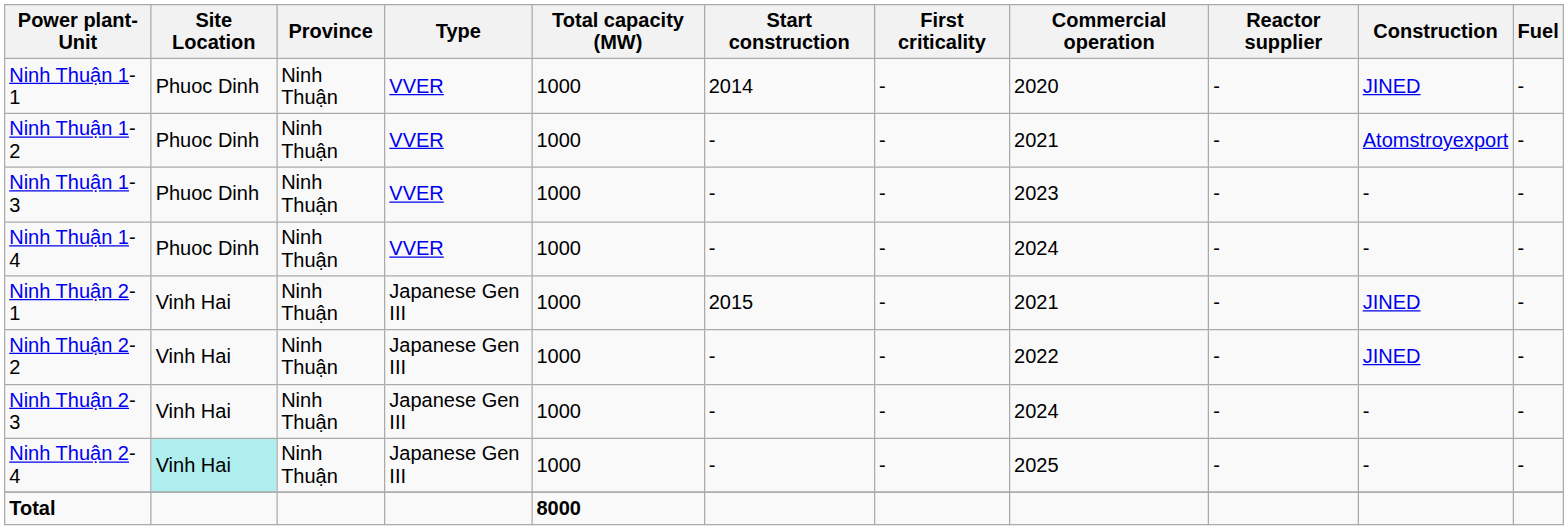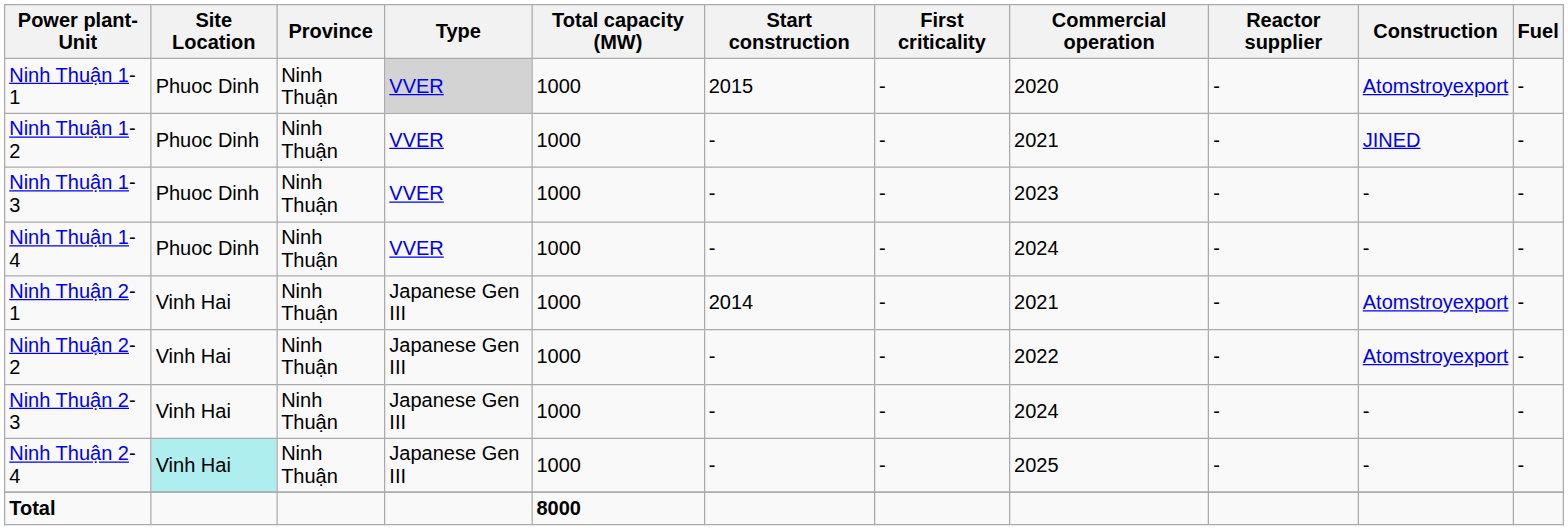Ninh Thuận 1-1 | Type: no background -> lightgrey background
Ninh Thuận 1-1 | Start construction: 2014 -> 2015
Ninh Thuận 1-1 | Construction: JINED -> Atomstroyexport
Ninh Thuận 1-2 | Construction: Atomstroyexport -> JINED
Ninh Thuận 2-1 | Start construction: 2015 -> 2014
Ninh Thuận 2-1 | Construction: JINED -> Atomstroyexport
Ninh Thuận 2-2 | Construction: JINED -> Atomstroyexport
